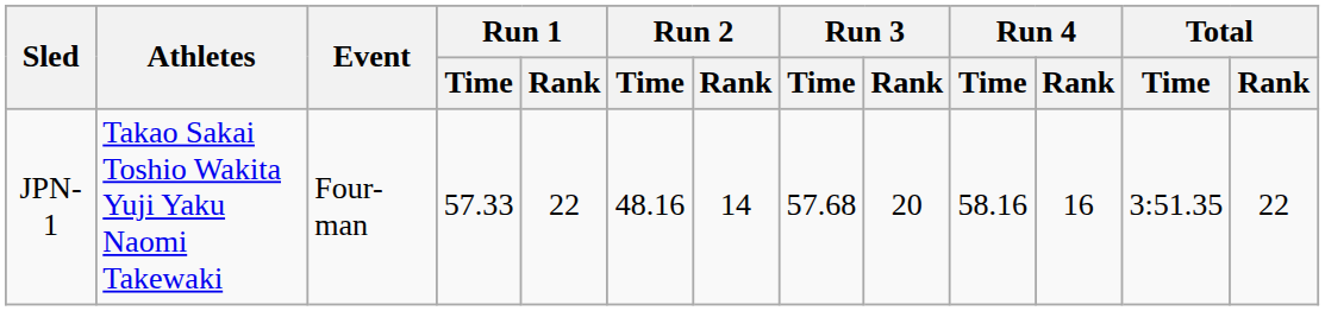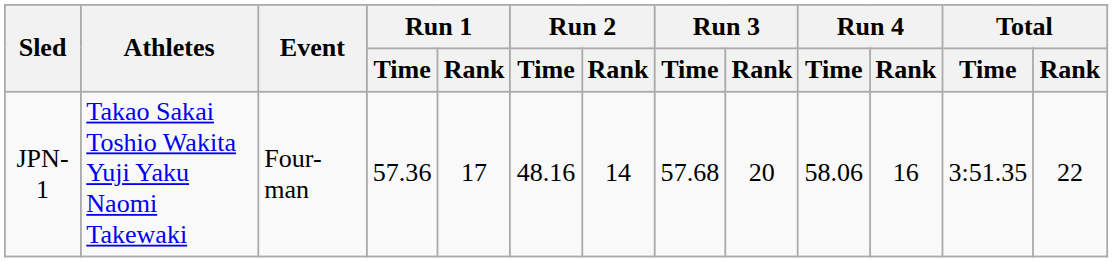JPN-1 | Run 1 / Time: 57.33 -> 57.36
JPN-1 | Run 1 / Rank: 22 -> 17
JPN-1 | Run 4 / Time: 58.16 -> 58.06
